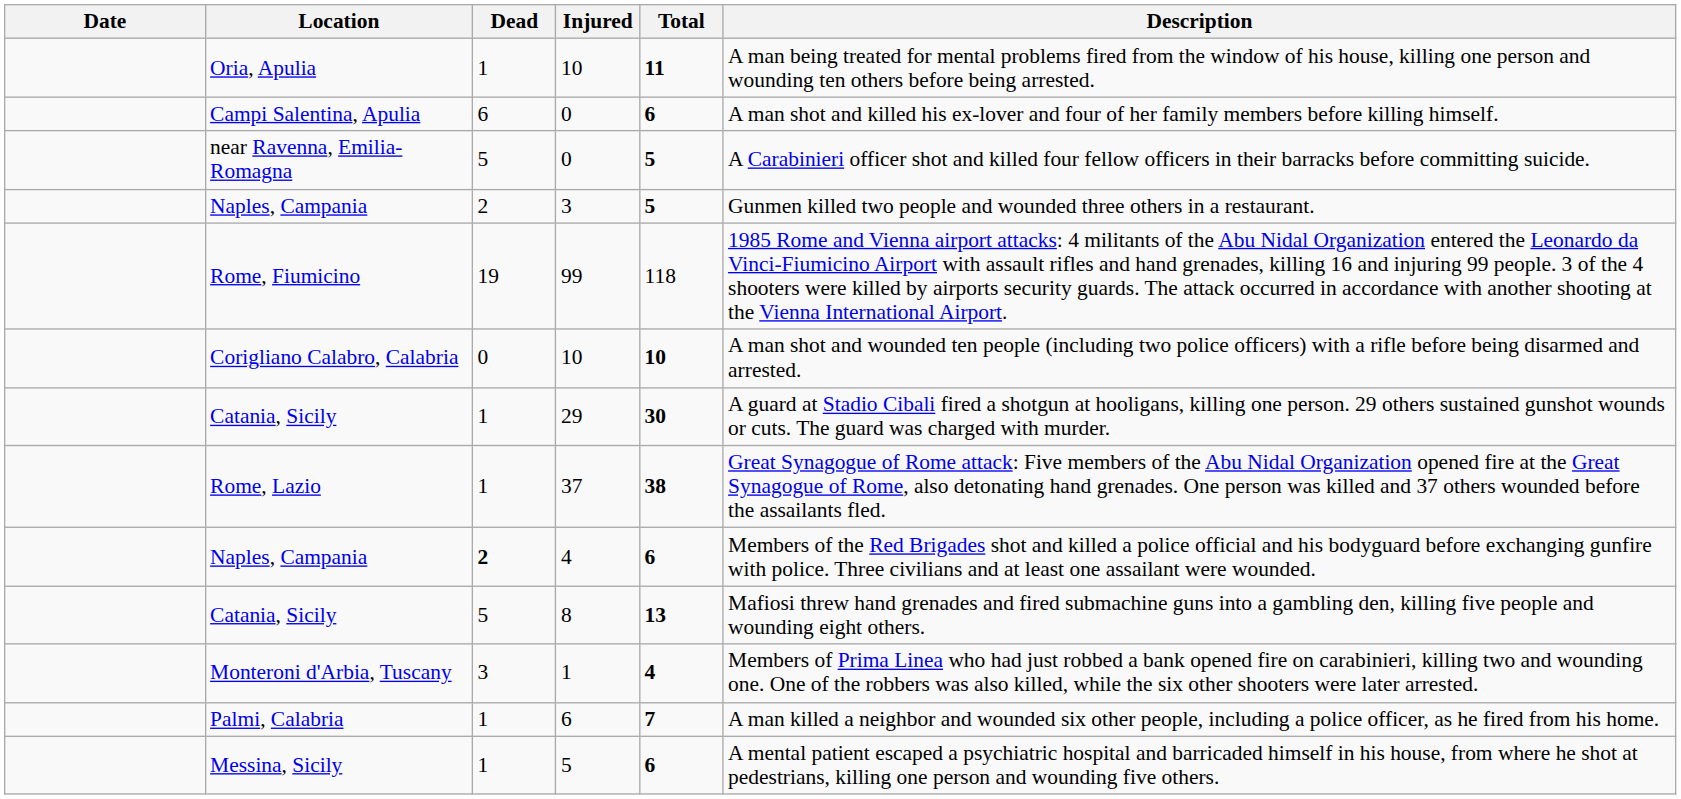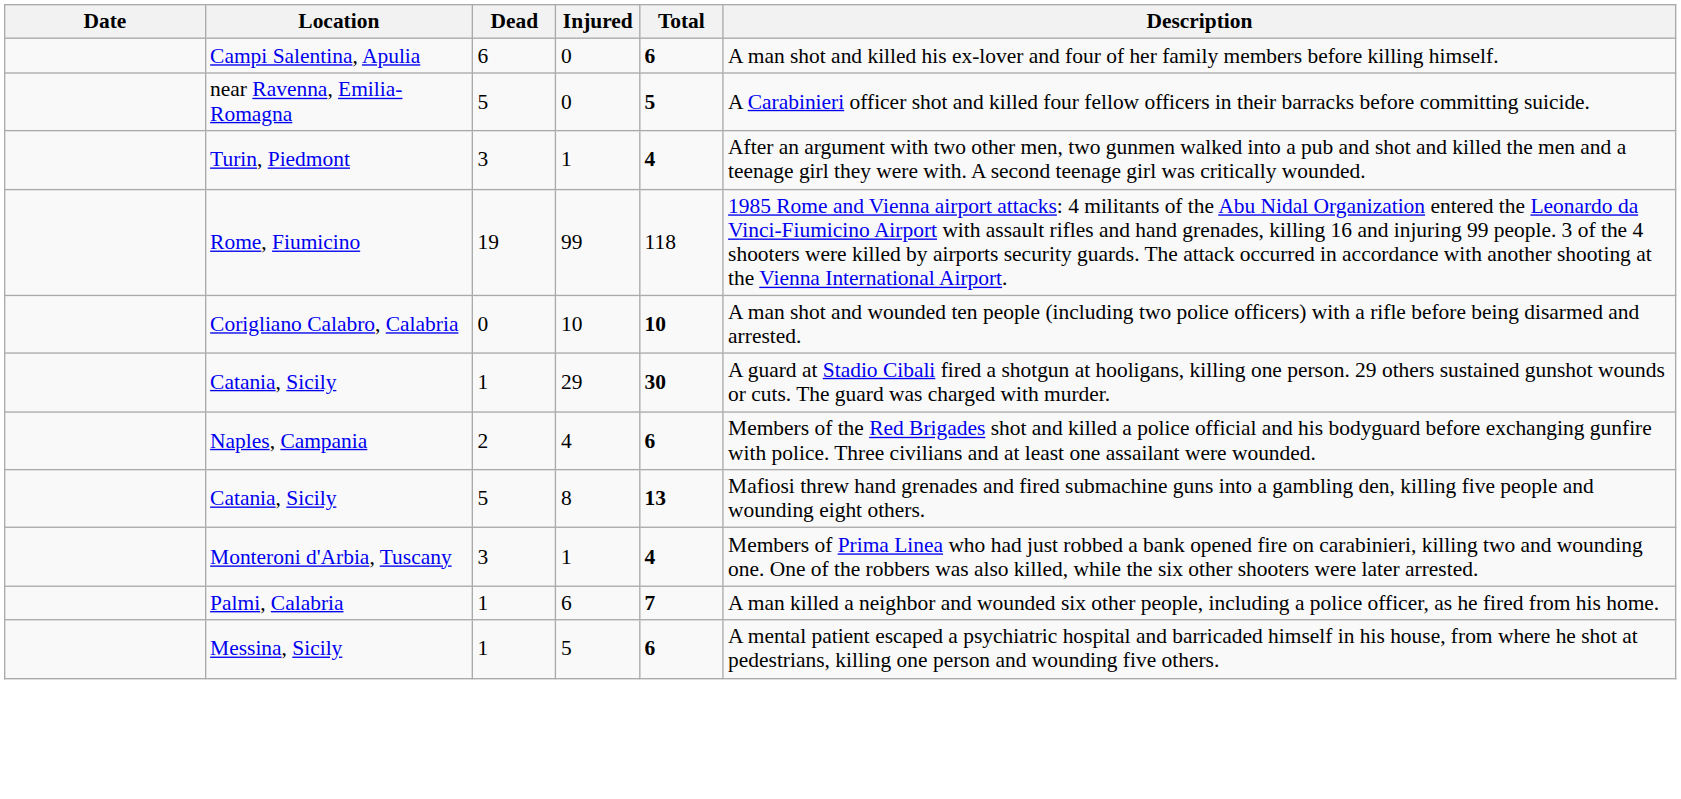- row: Oria, Apulia | 1 | 10 | 11 | A man being treated for mental problems fired from the window of his house, killing one person and wounding ten others before being arrested.
+ row: Turin, Piedmont | 3 | 1 | 4 | After an argument with two other men, two gunmen walked into a pub and shot and killed the men and a teenage girl they were with. A second teenage girl was critically wounded.
- row: Naples, Campania | 2 | 3 | 5 | Gunmen killed two people and wounded three others in a restaurant.
- row: Rome, Lazio | 1 | 37 | 38 | Great Synagogue of Rome attack: Five members of the Abu Nidal Organization opened fire at the Great Synagogue of Rome, also detonating hand grenades. One person was killed and 37 others wounded before the assailants fled.
Naples, Campania / 4 | Dead: bold -> normal
